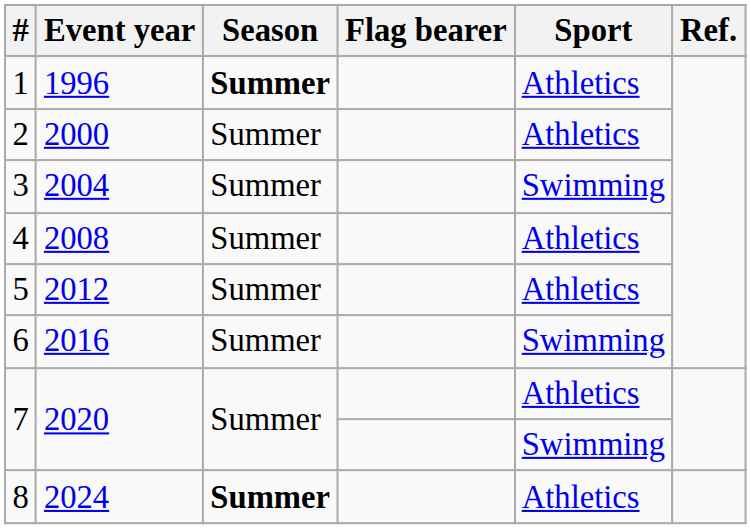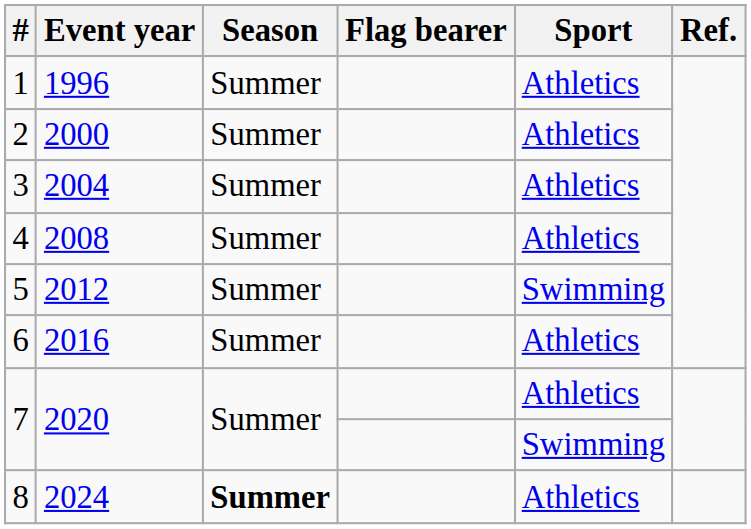1 | Season: bold -> normal
3 | Sport: Swimming -> Athletics
5 | Sport: Athletics -> Swimming
6 | Sport: Swimming -> Athletics
